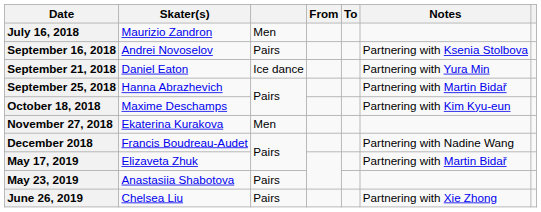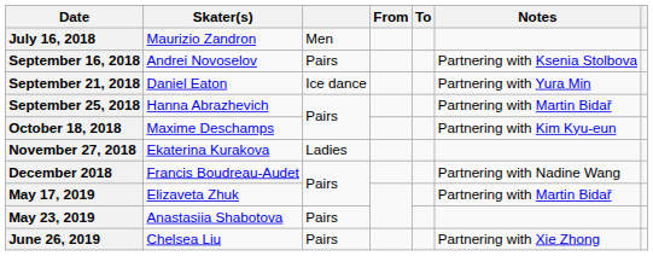November 27, 2018 | column 3: Men -> Ladies
